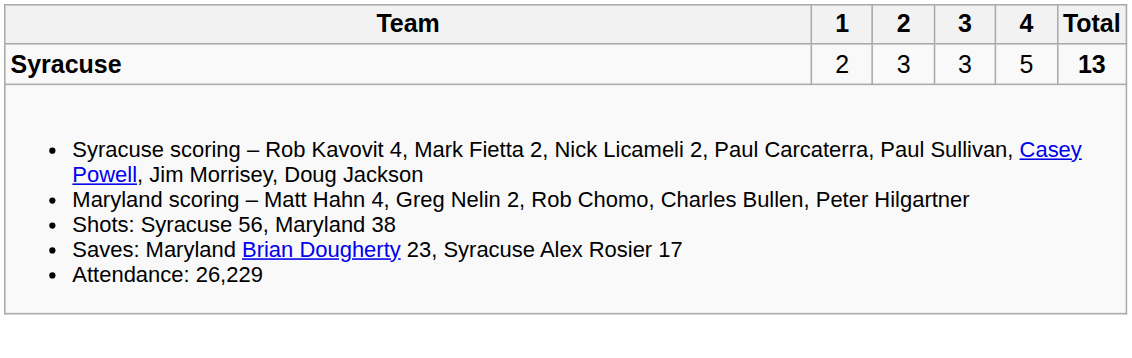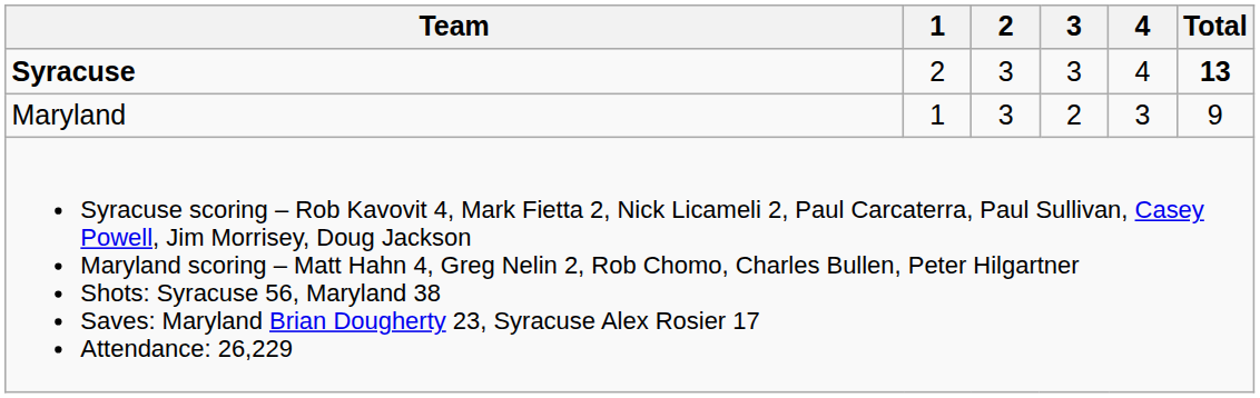Syracuse | 4: 5 -> 4
+ row: Maryland | 1 | 3 | 2 | 3 | 9
